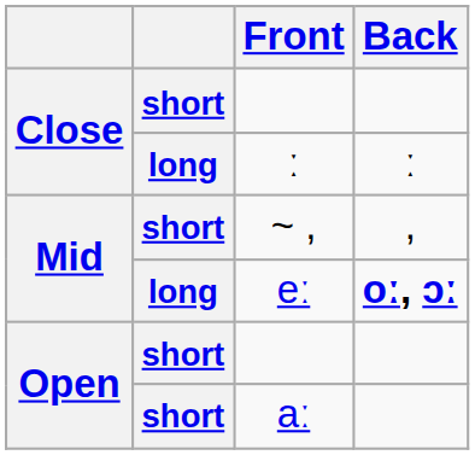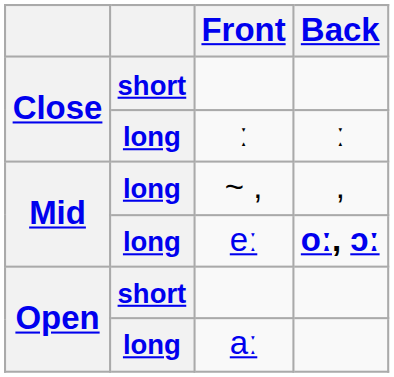~ , | column 2: short -> long
aː | column 2: short -> long
